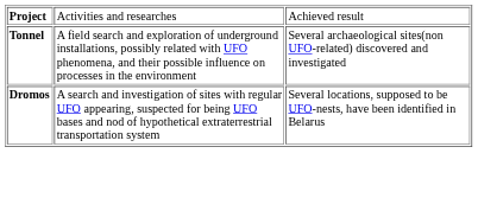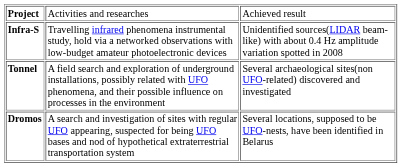+ row: Infra-S | Travelling infrared phenomena instrumental study, hold via a networked observations with low-budget amateur photoelectronic devices | Unidentified sources(LIDAR beam-like) with about 0.4 Hz amplitude variation spotted in 2008
